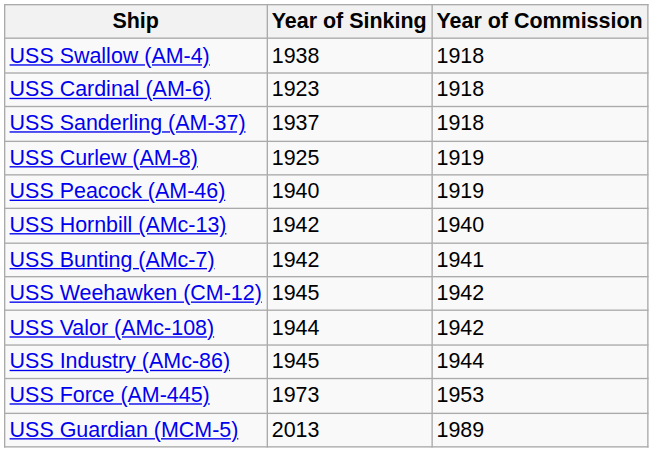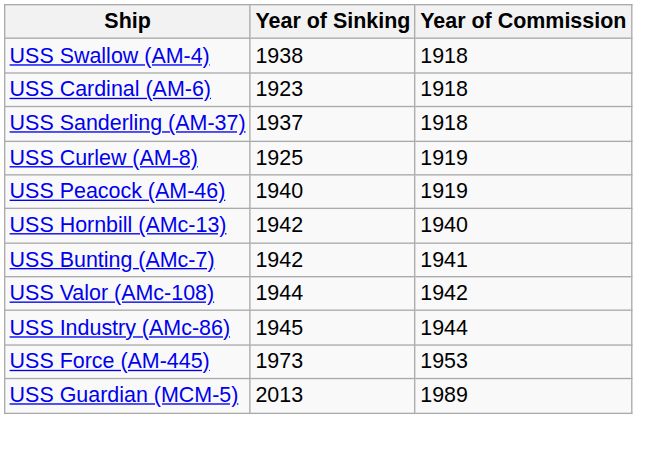- row: USS Weehawken (CM-12) | 1945 | 1942
